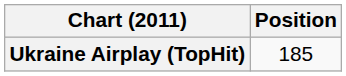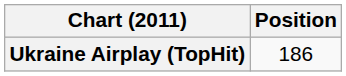Ukraine Airplay (TopHit) | Position: 185 -> 186
